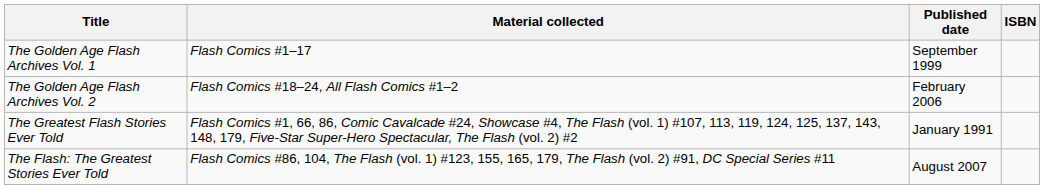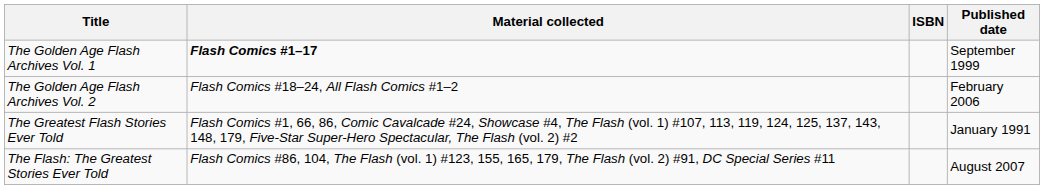columns swapped: Published date <-> ISBN
The Golden Age Flash Archives Vol. 1 | Material collected: normal -> bold
